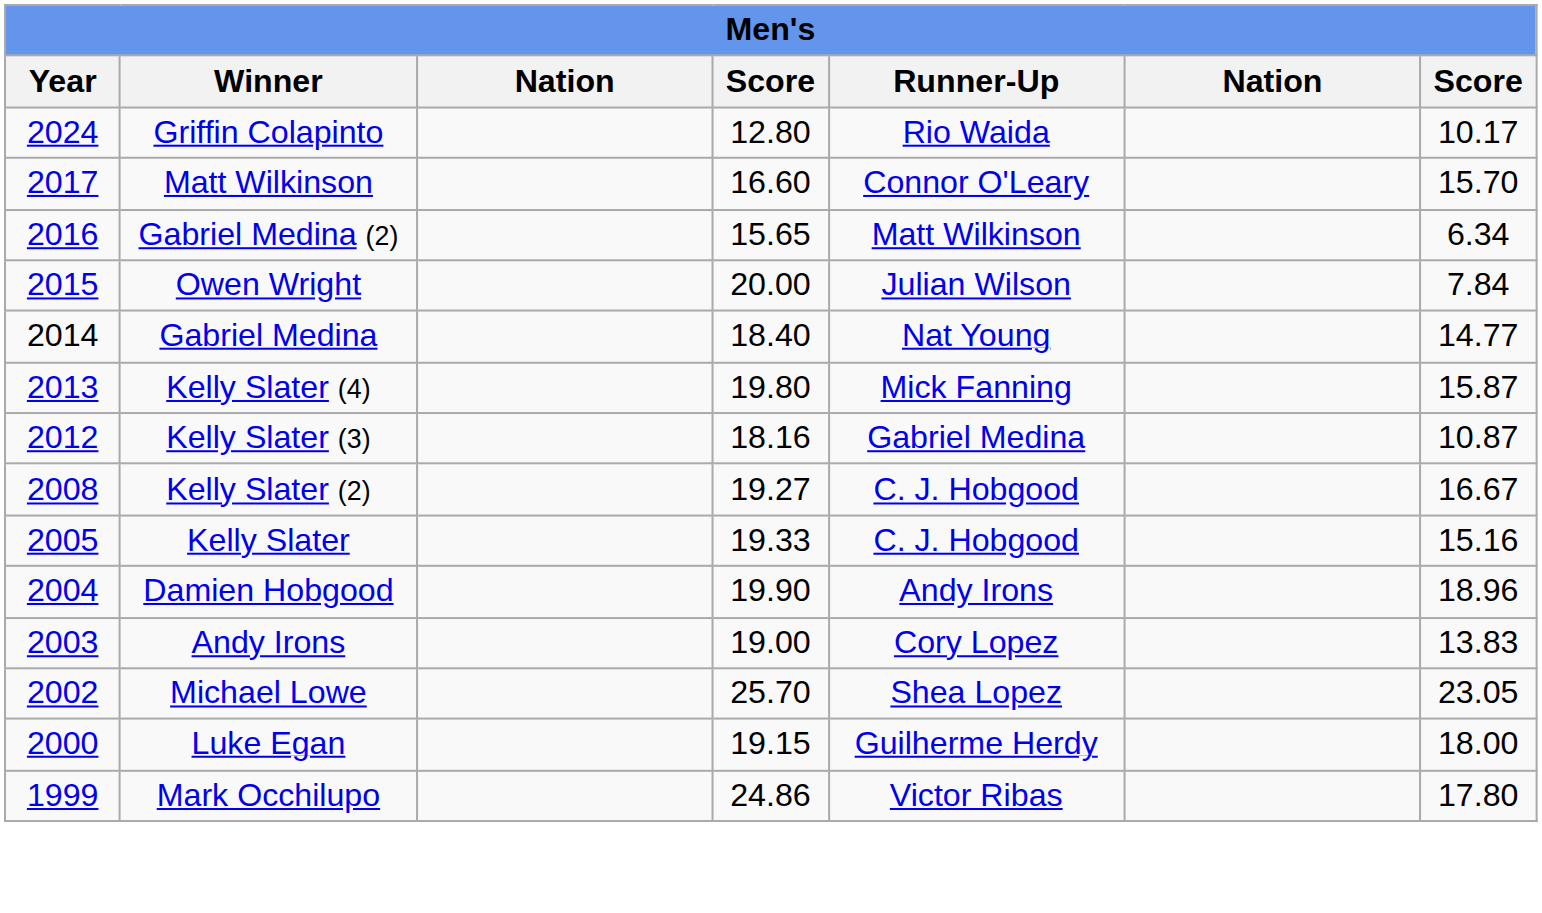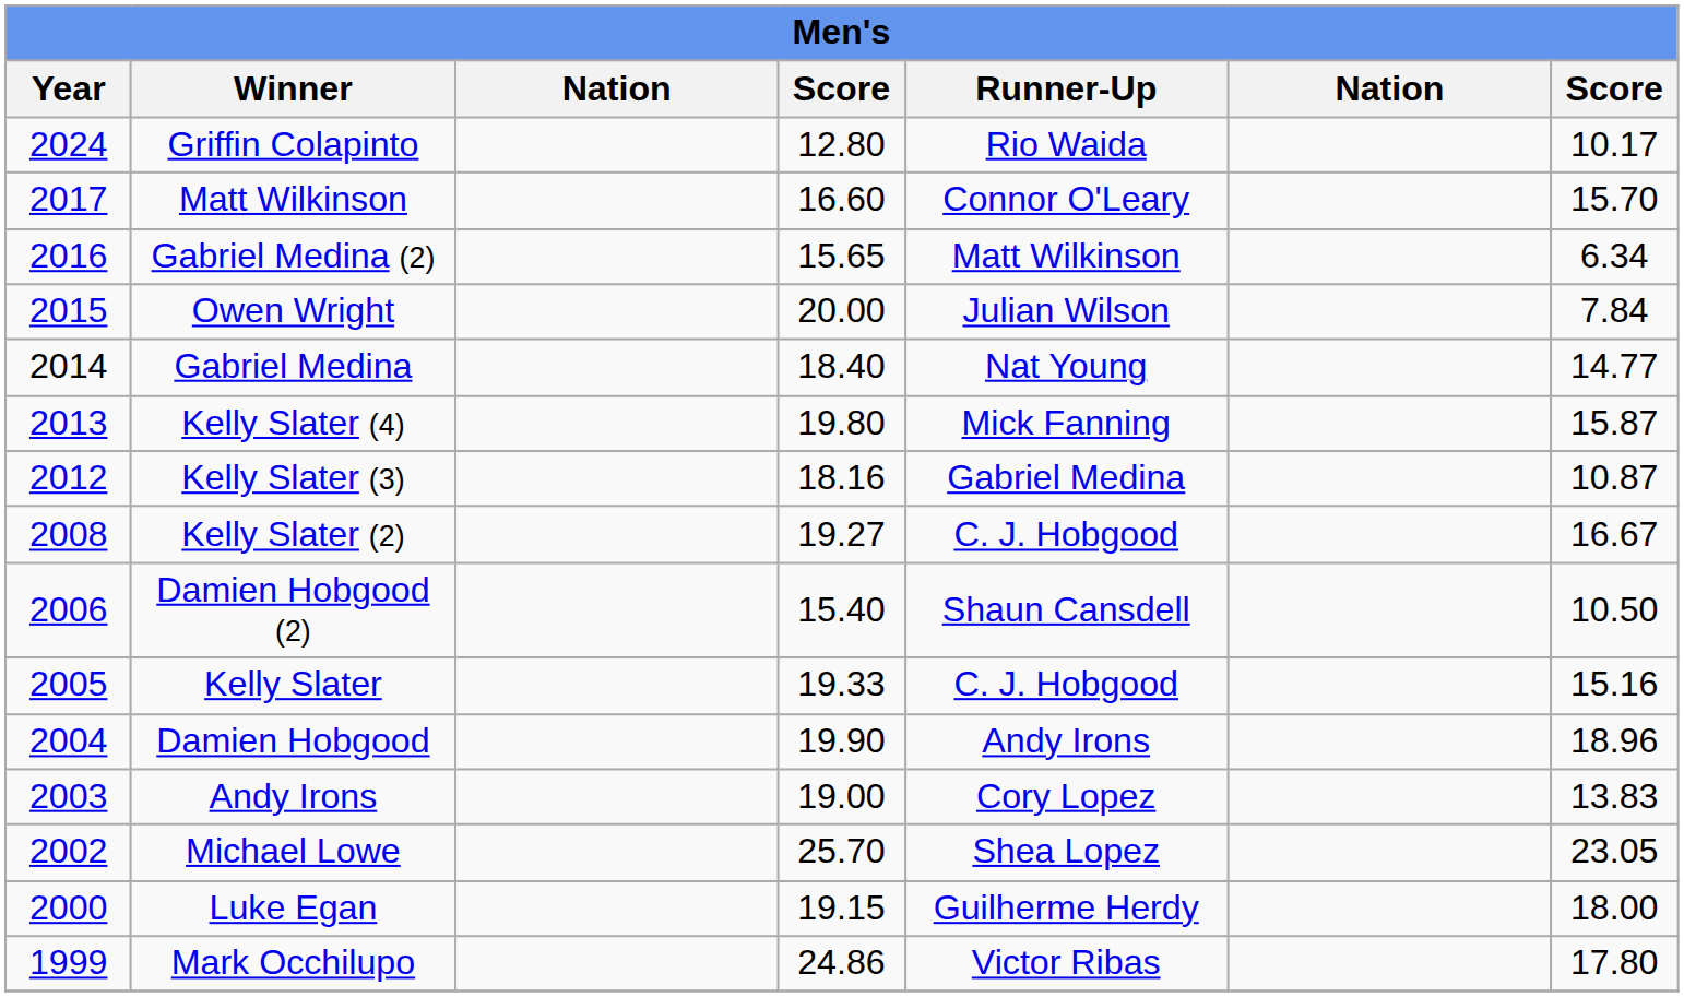+ row: 2006 | Damien Hobgood (2) | 15.40 | Shaun Cansdell | 10.50
